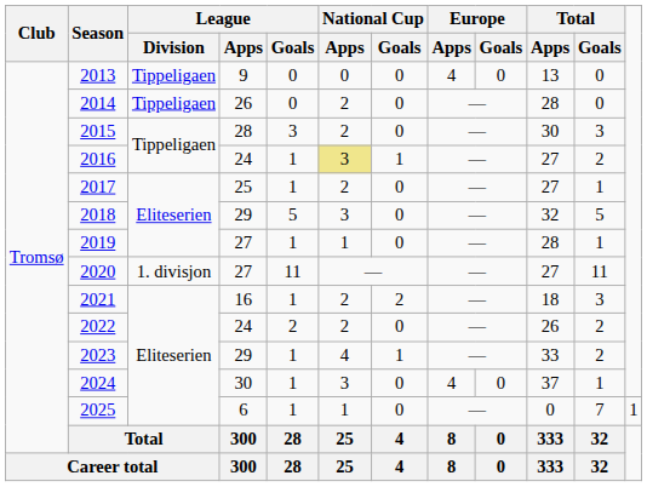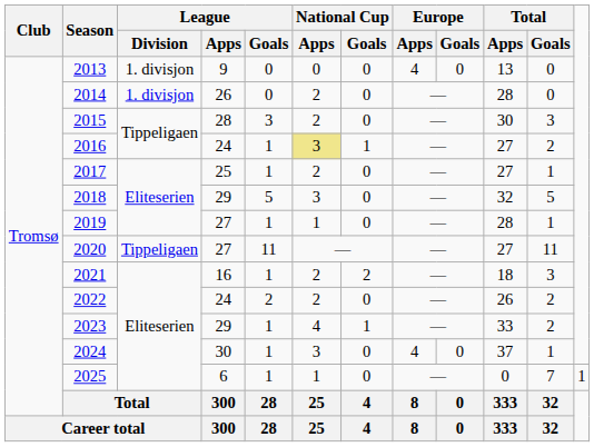2013 | League / Division: Tippeligaen -> 1. divisjon
2014 | League / Division: Tippeligaen -> 1. divisjon
2020 | League / Division: 1. divisjon -> Tippeligaen
